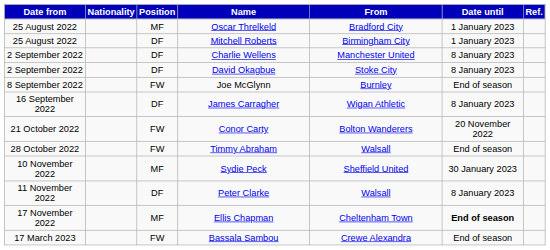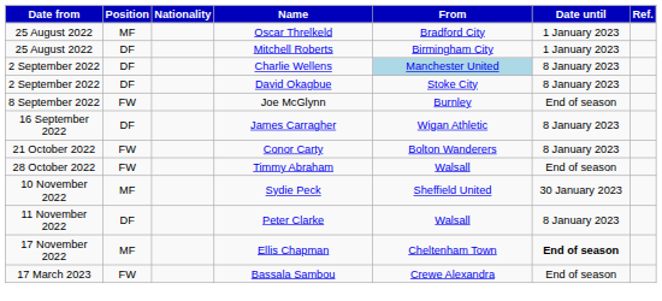columns swapped: Position <-> Nationality
Charlie Wellens | From: no background -> lightblue background
Conor Carty | Date until: 20 November 2022 -> 8 January 2023
